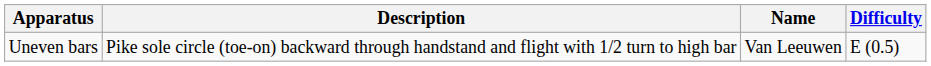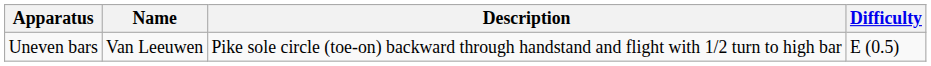columns swapped: Name <-> Description
